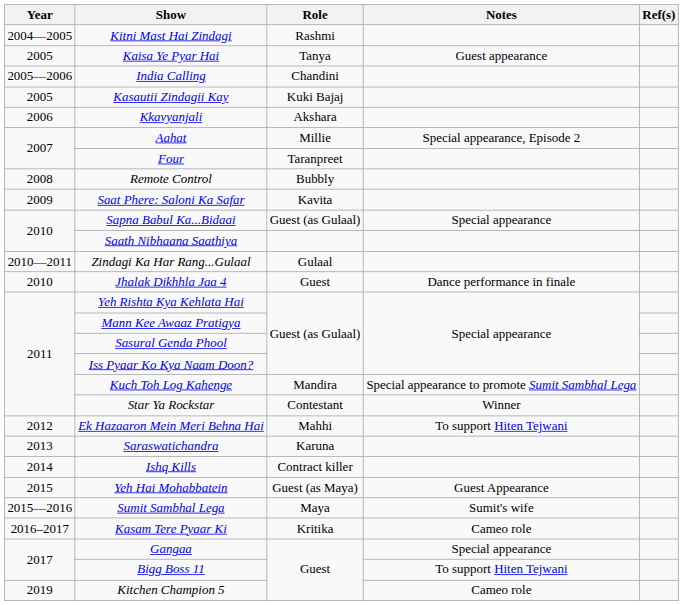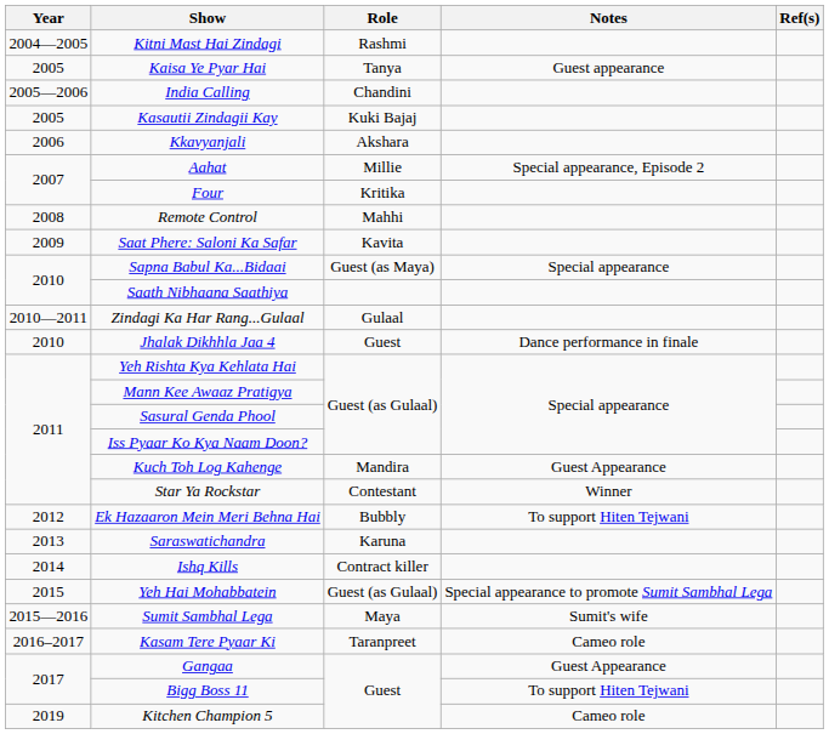Four | Role: Taranpreet -> Kritika
Remote Control | Role: Bubbly -> Mahhi
Sapna Babul Ka...Bidaai | Role: Guest (as Gulaal) -> Guest (as Maya)
Kuch Toh Log Kahenge | Notes: Special appearance to promote Sumit Sambhal Lega -> Guest Appearance
Ek Hazaaron Mein Meri Behna Hai | Role: Mahhi -> Bubbly
Yeh Hai Mohabbatein | Role: Guest (as Maya) -> Guest (as Gulaal)
Yeh Hai Mohabbatein | Notes: Guest Appearance -> Special appearance to promote Sumit Sambhal Lega
Kasam Tere Pyaar Ki | Role: Kritika -> Taranpreet
Gangaa | Notes: Special appearance -> Guest Appearance
